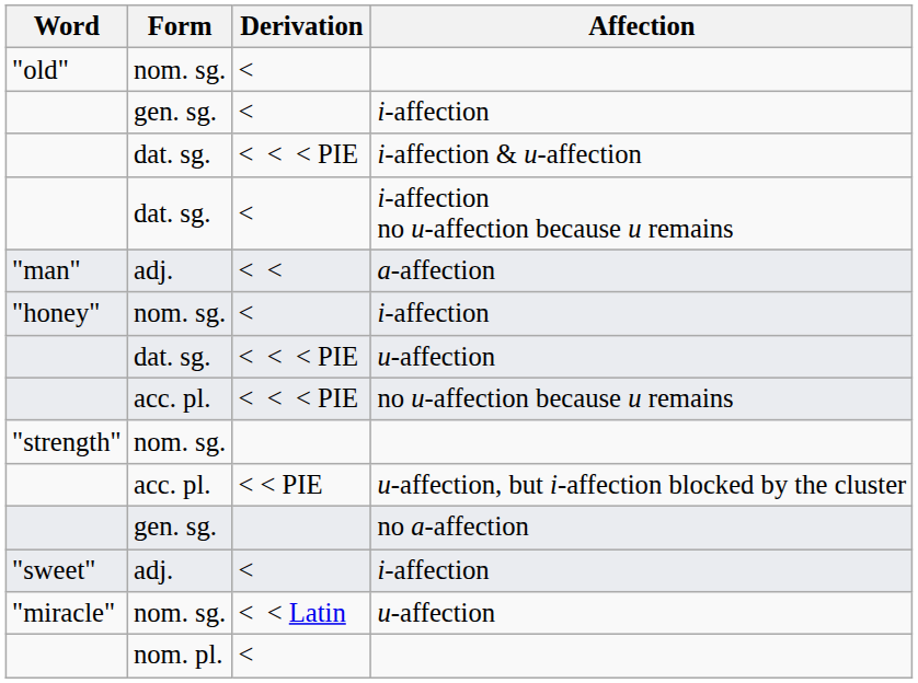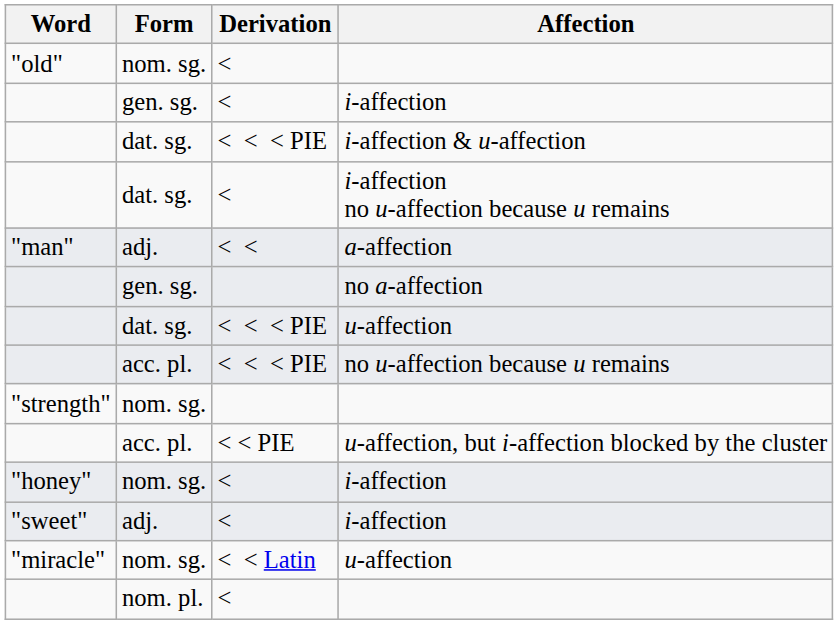rows swapped: no a‑affection <-> "honey" / i‑affection
